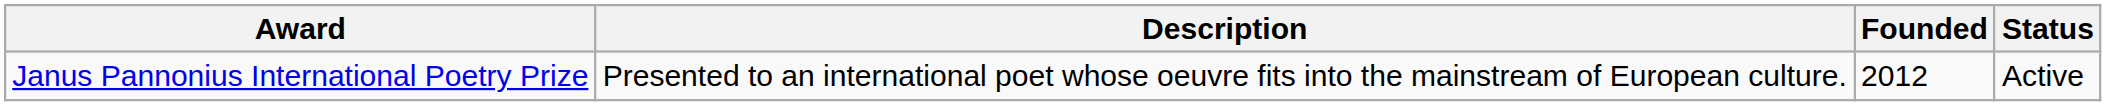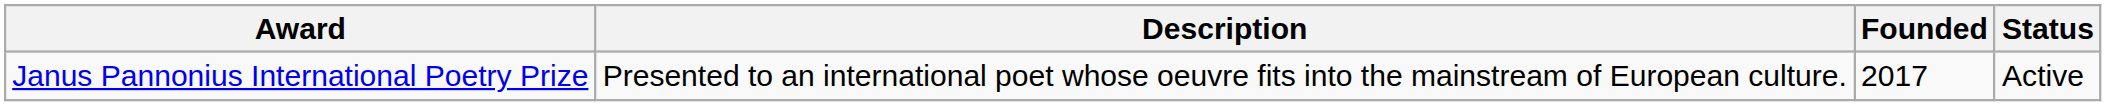Janus Pannonius International Poetry Prize | Founded: 2012 -> 2017
